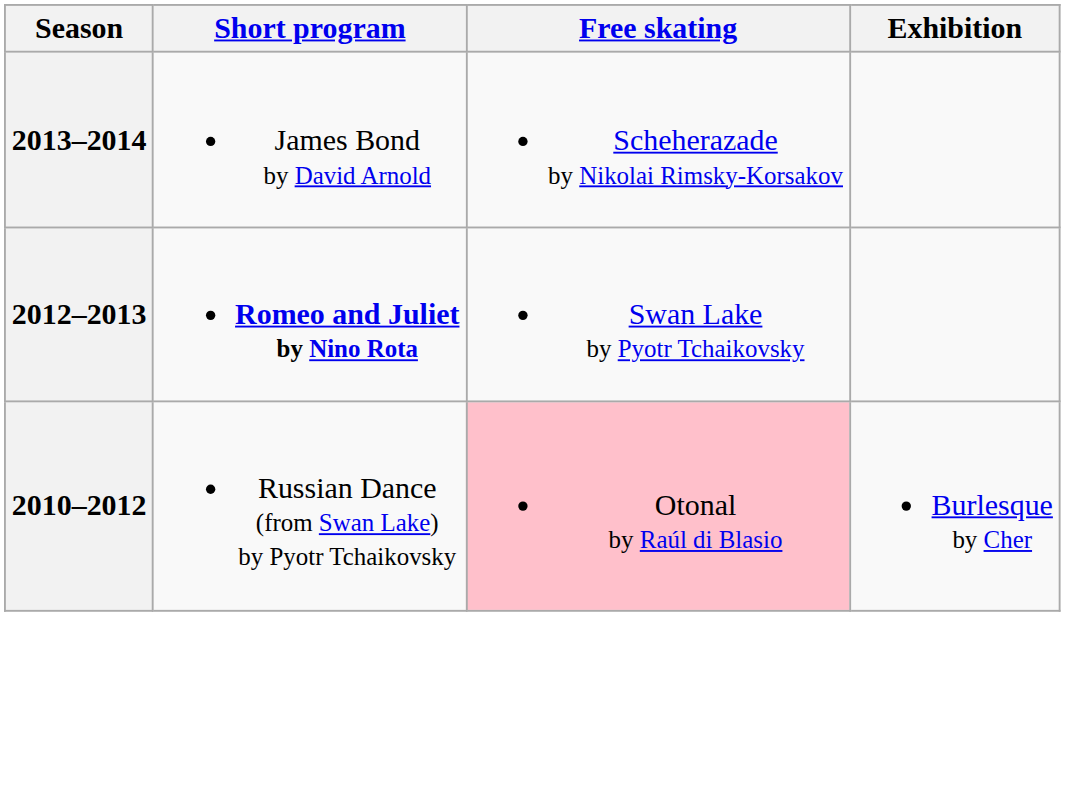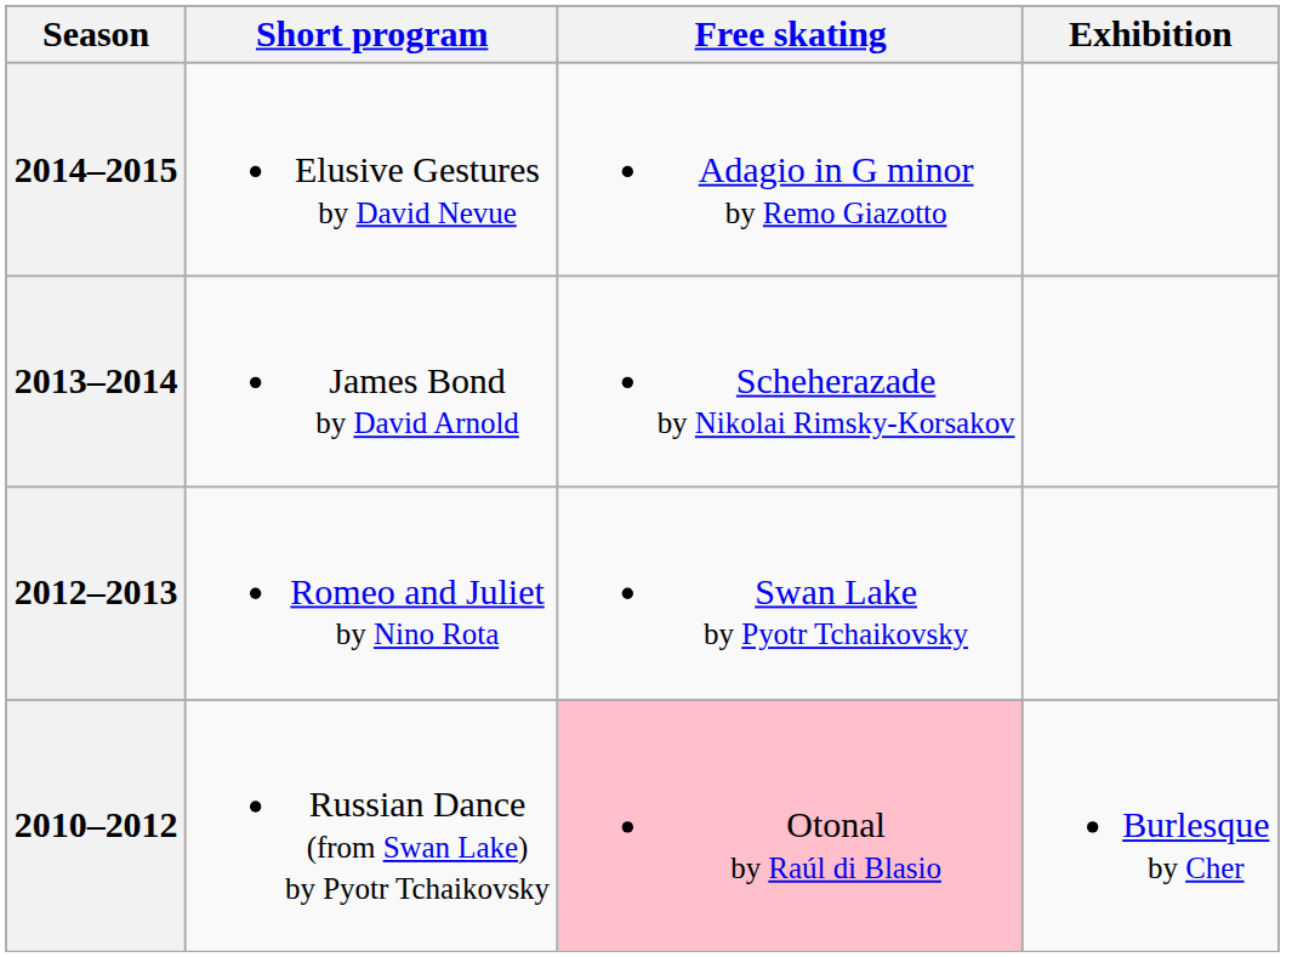+ row: 2014–2015 | Elusive Gestures by David Nevue | Adagio in G minor by Remo Giazotto
2012–2013 | Short program: bold -> normal
